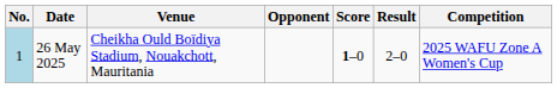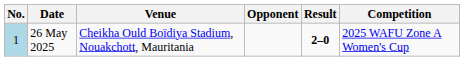- column: Score | 1–0
26 May 2025 | Result: normal -> bold
